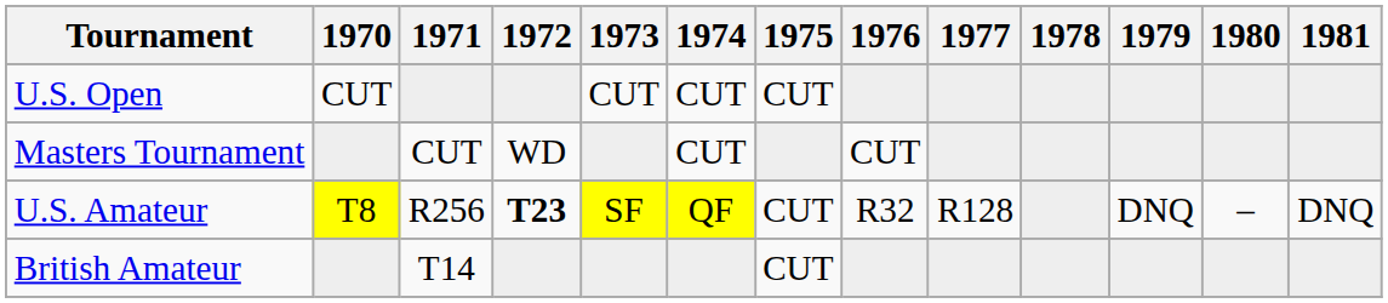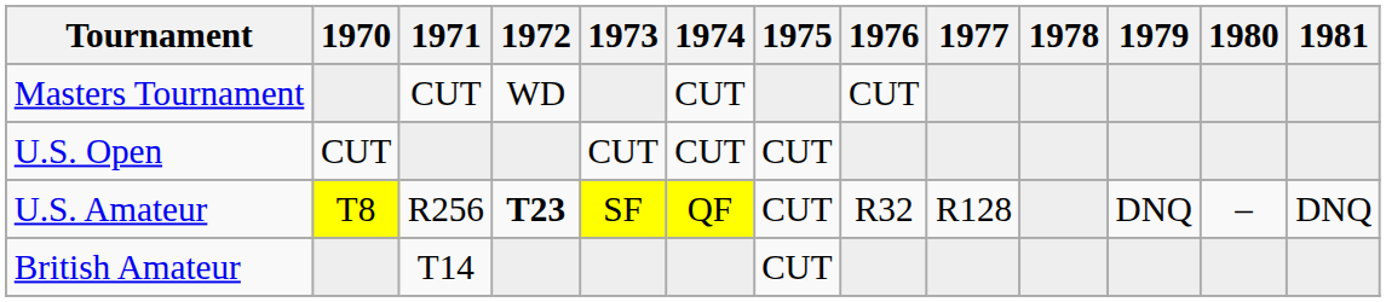rows swapped: Masters Tournament <-> U.S. Open
